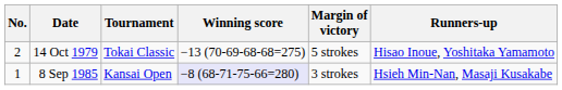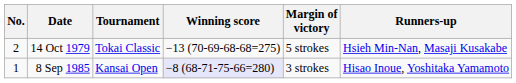14 Oct 1979 | Runners-up: Hisao Inoue, Yoshitaka Yamamoto -> Hsieh Min-Nan, Masaji Kusakabe
8 Sep 1985 | Runners-up: Hsieh Min-Nan, Masaji Kusakabe -> Hisao Inoue, Yoshitaka Yamamoto
